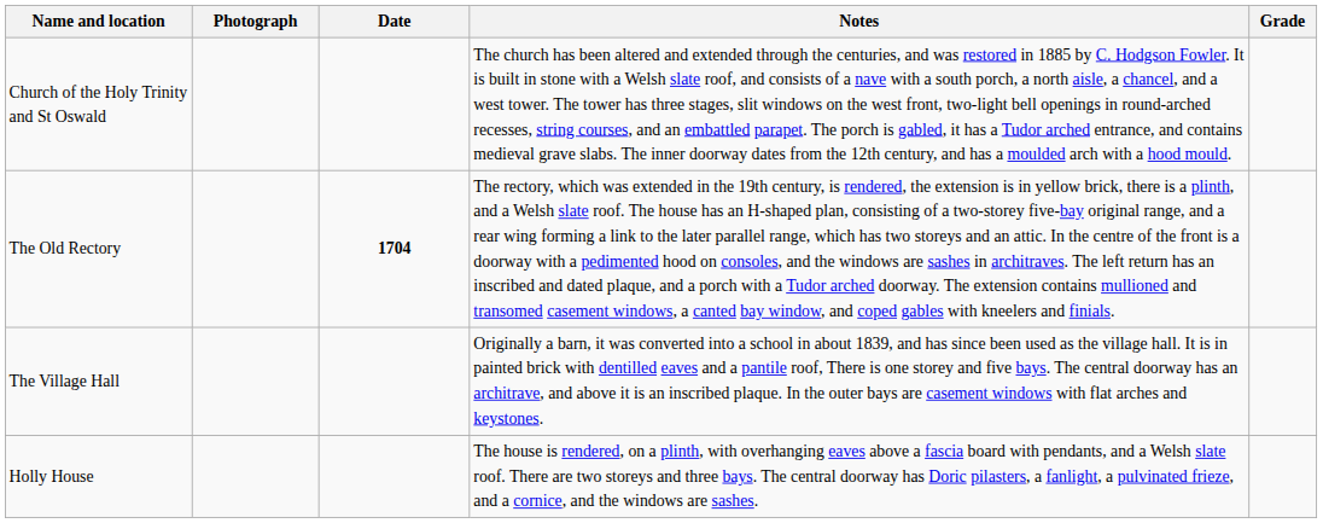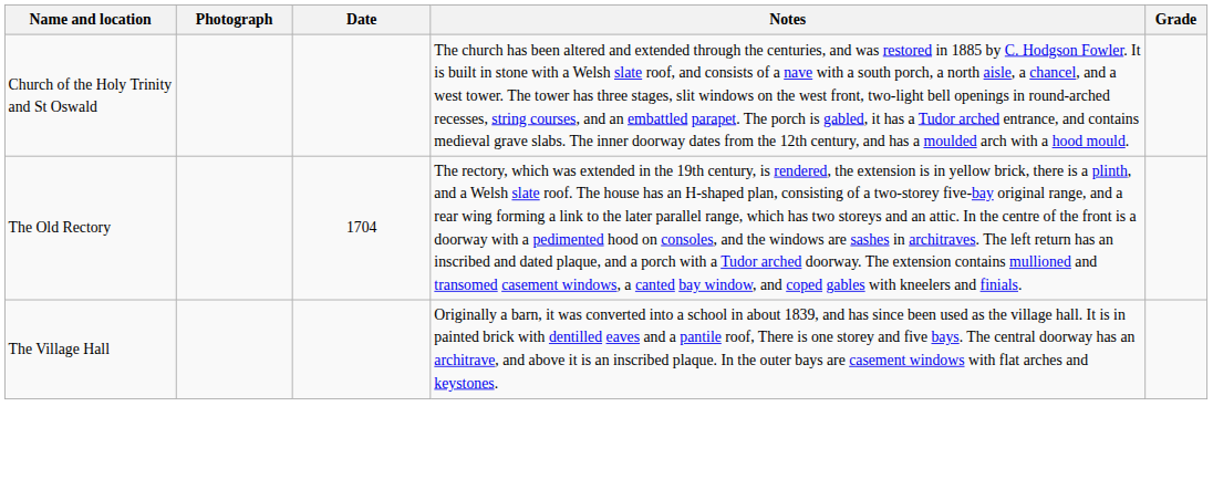The Old Rectory | Date: bold -> normal
- row: Holly House | The house is rendered, on a plinth, with overhanging eaves above a fascia board with pendants, and a Welsh slate roof. There are two storeys and three bays. The central doorway has Doric pilasters, a fanlight, a pulvinated frieze, and a cornice, and the windows are sashes.
